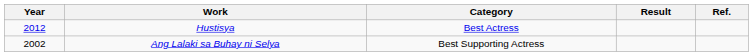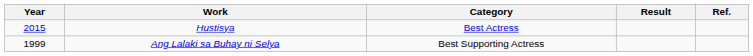Hustisya | Year: 2012 -> 2015
Ang Lalaki sa Buhay ni Selya | Year: 2002 -> 1999
